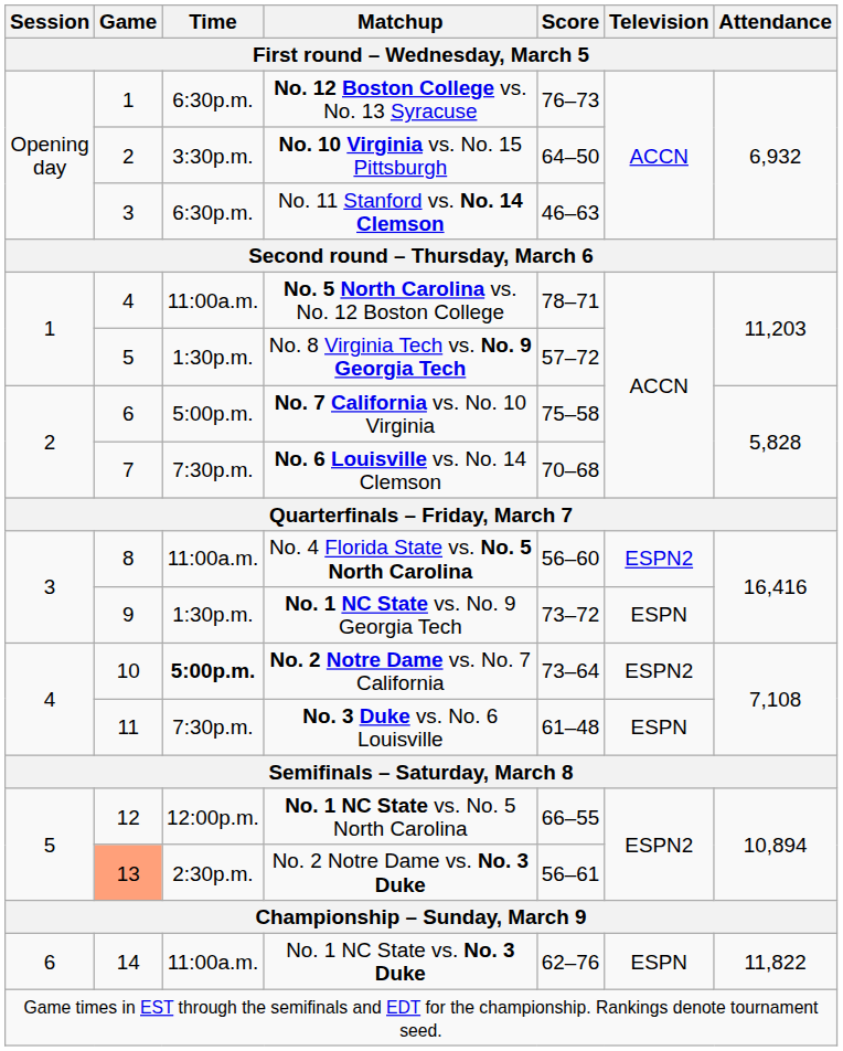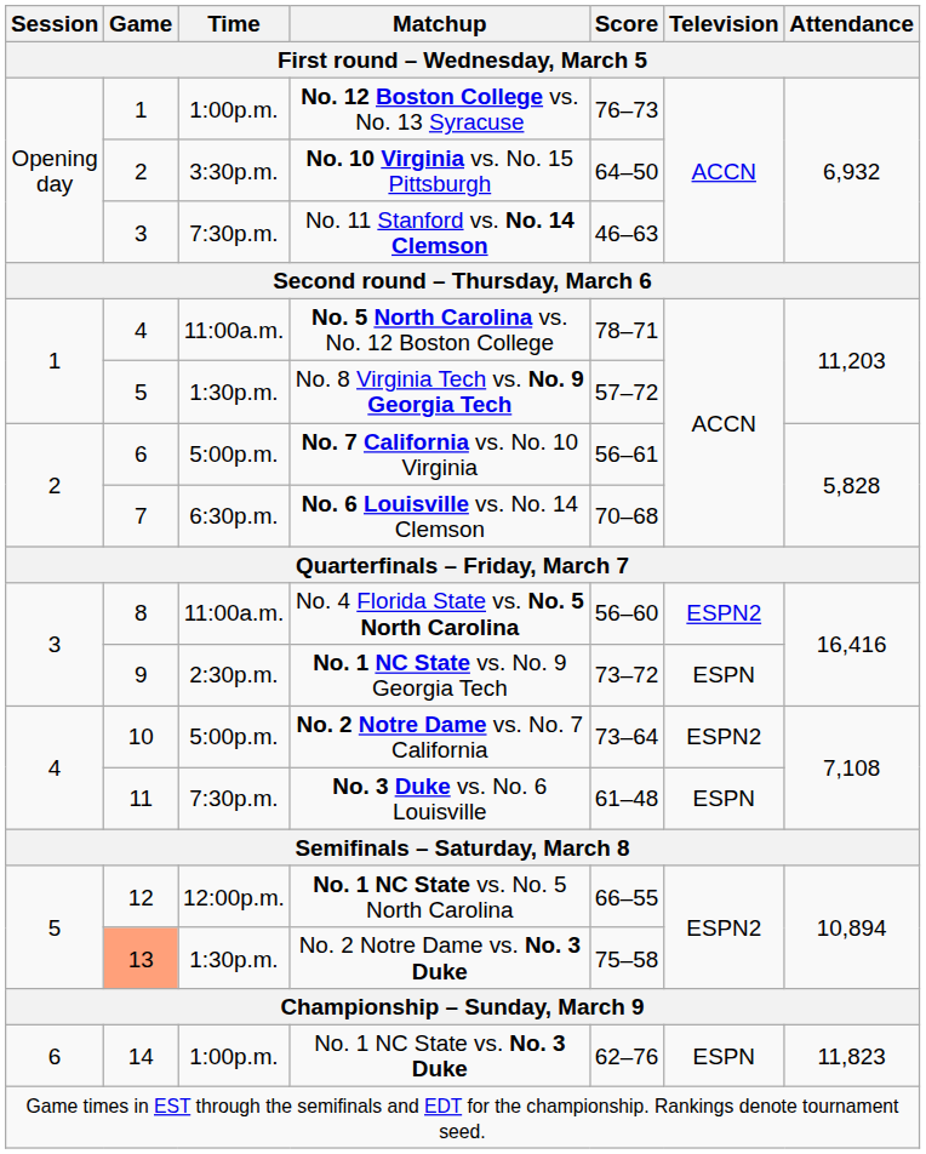No. 12 Boston College vs. No. 13 Syracuse | Time: 6:30p.m. -> 1:00p.m.
No. 11 Stanford vs. No. 14 Clemson | Time: 6:30p.m. -> 7:30p.m.
No. 7 California vs. No. 10 Virginia | Score: 75–58 -> 56–61
No. 6 Louisville vs. No. 14 Clemson | Time: 7:30p.m. -> 6:30p.m.
No. 1 NC State vs. No. 9 Georgia Tech | Time: 1:30p.m. -> 2:30p.m.
No. 2 Notre Dame vs. No. 7 California | Time: bold -> normal
No. 2 Notre Dame vs. No. 3 Duke | Time: 2:30p.m. -> 1:30p.m.
No. 2 Notre Dame vs. No. 3 Duke | Score: 56–61 -> 75–58
No. 1 NC State vs. No. 3 Duke | Time: 11:00a.m. -> 1:00p.m.
No. 1 NC State vs. No. 3 Duke | Attendance: 11,822 -> 11,823
